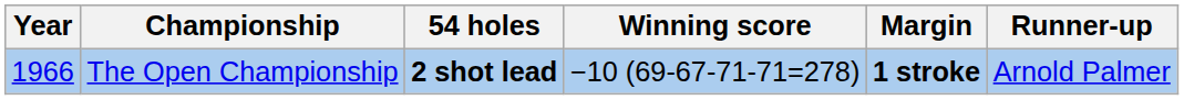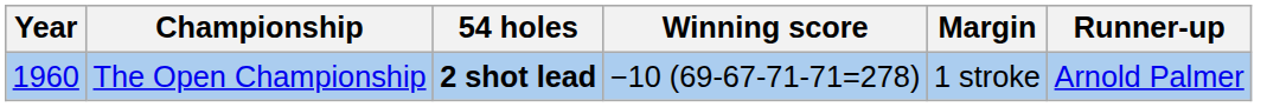The Open Championship | Year: 1966 -> 1960
The Open Championship | Margin: bold -> normal
